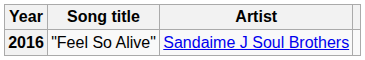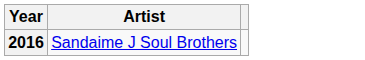- column: Song title | "Feel So Alive"
